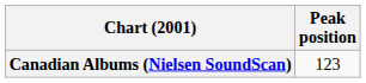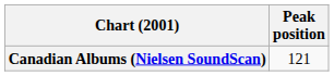Canadian Albums (Nielsen SoundScan) | Peak position: 123 -> 121
